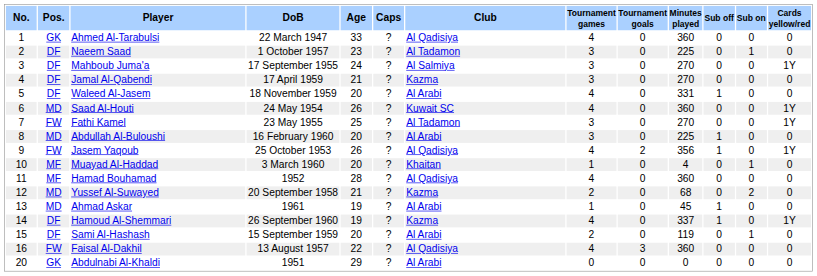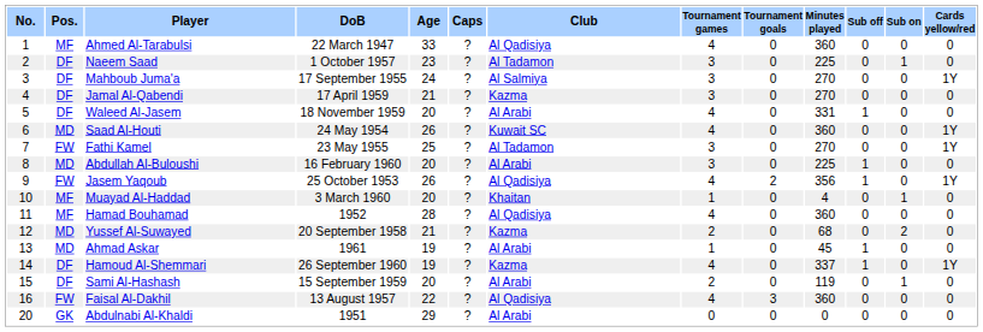Ahmed Al-Tarabulsi | Pos.: GK -> MF
